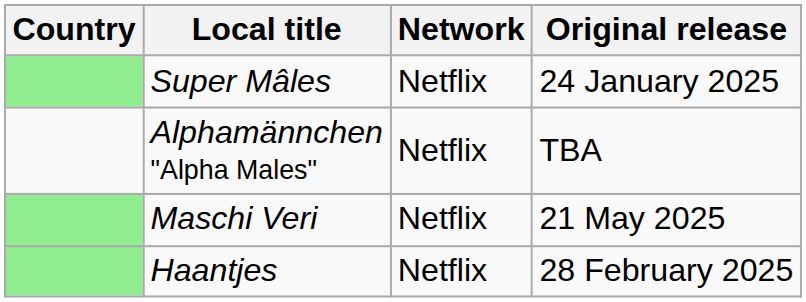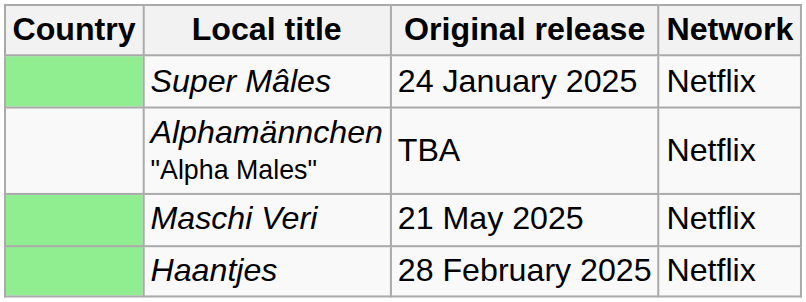columns swapped: Network <-> Original release
